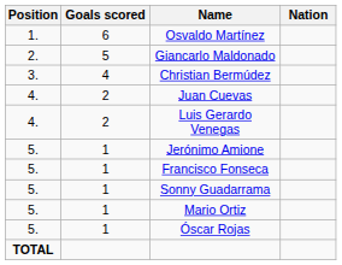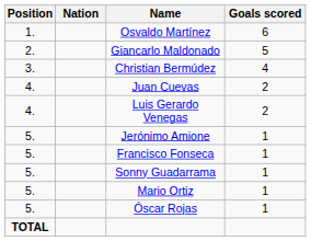columns swapped: Nation <-> Goals scored
